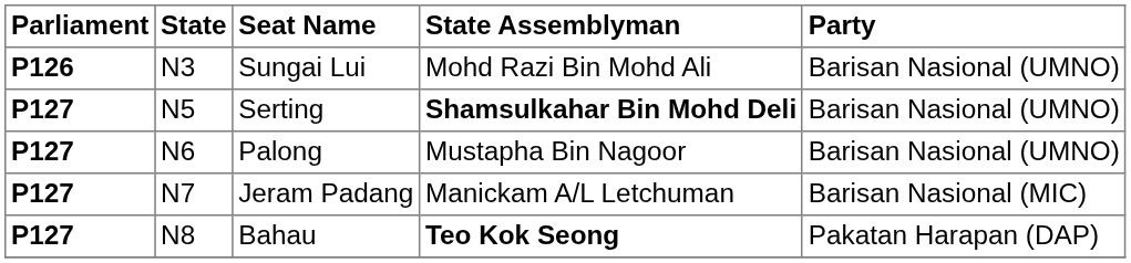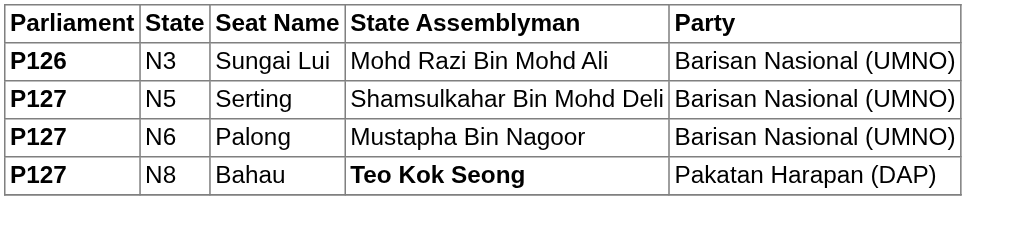Serting | State Assemblyman: bold -> normal
- row: P127 | N7 | Jeram Padang | Manickam A/L Letchuman | Barisan Nasional (MIC)
